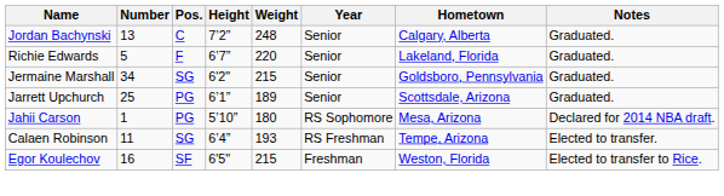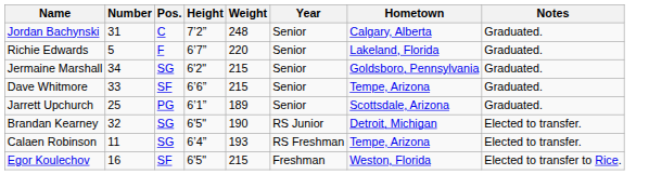Jordan Bachynski | Number: 13 -> 31
+ row: Dave Whitmore | 33 | SF | 6’6” | 215 | Senior | Tempe, Arizona | Graduated.
+ row: Brandan Kearney | 32 | SG | 6'5" | 190 | RS Junior | Detroit, Michigan | Elected to transfer.
- row: Jahii Carson | 1 | PG | 5’10” | 180 | RS Sophomore | Mesa, Arizona | Declared for 2014 NBA draft.
